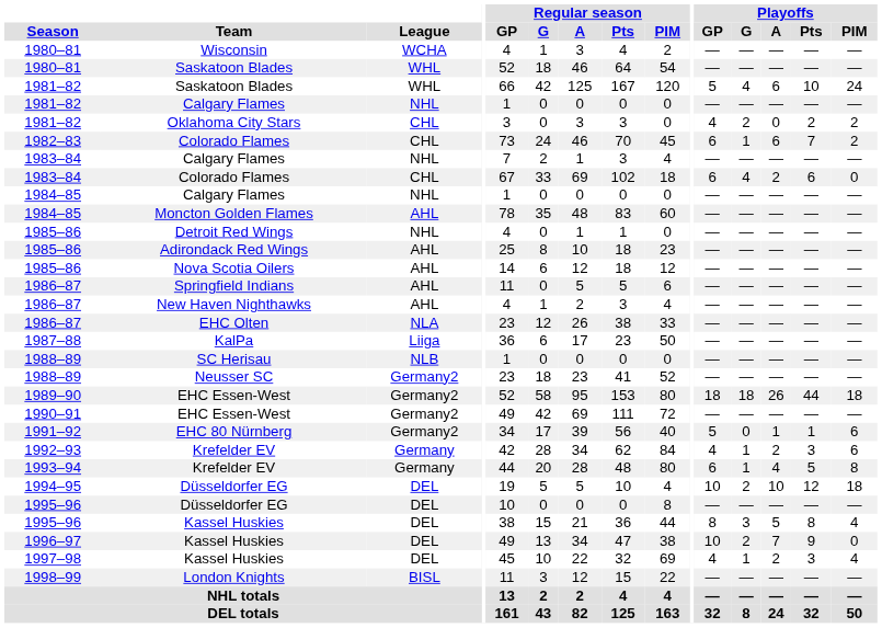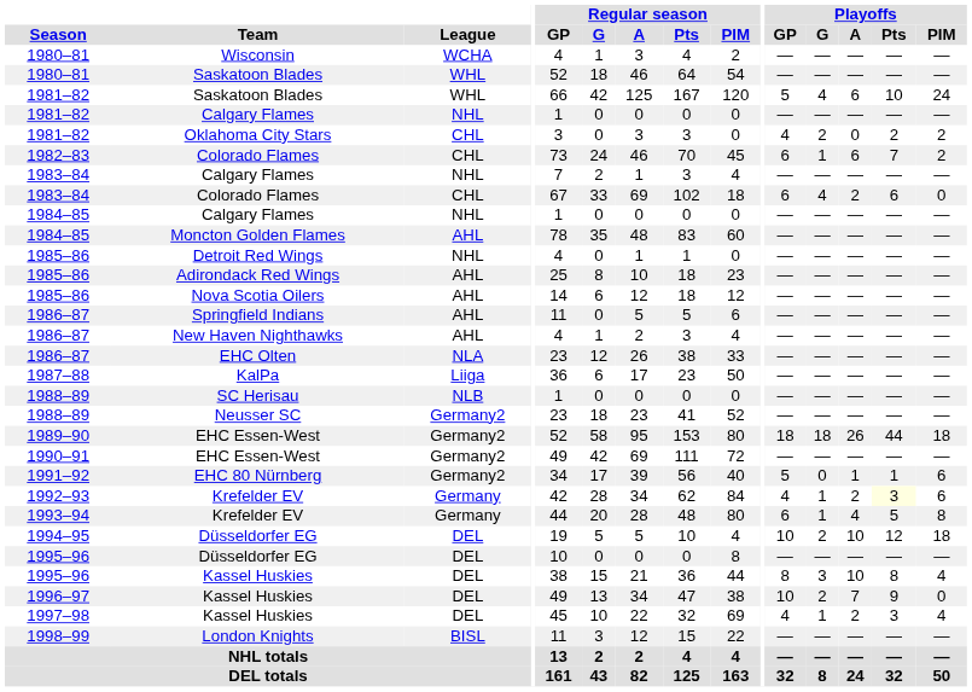1992–93 / Krefelder EV | Playoffs / Pts: no background -> lightyellow background
1995–96 / Kassel Huskies | Playoffs / A: 5 -> 10
